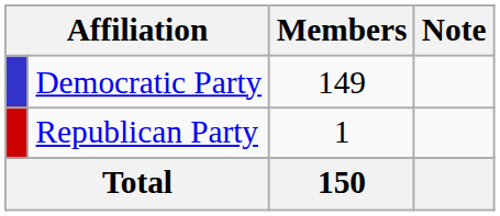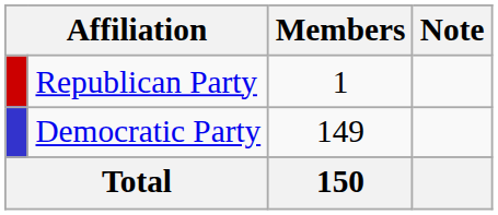rows swapped: Democratic Party <-> Republican Party
